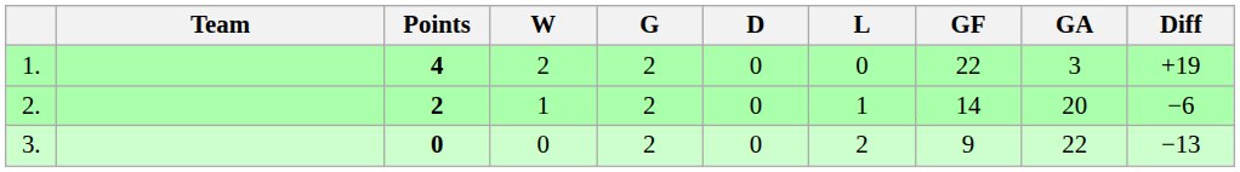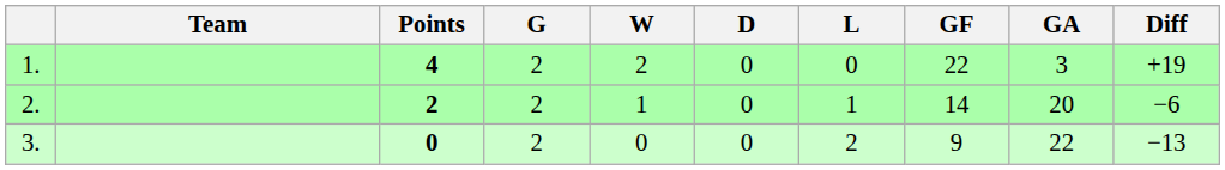columns swapped: G <-> W
